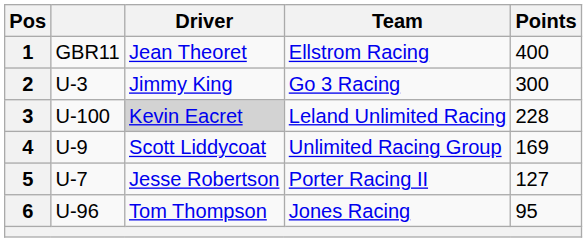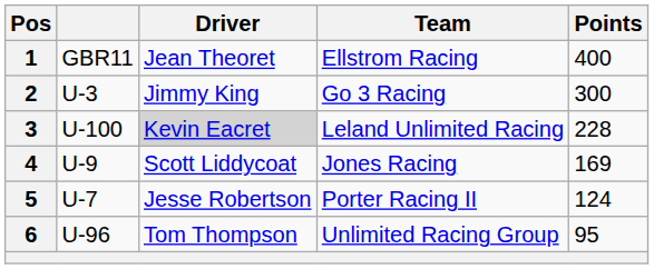4 | Team: Unlimited Racing Group -> Jones Racing
5 | Points: 127 -> 124
6 | Team: Jones Racing -> Unlimited Racing Group
